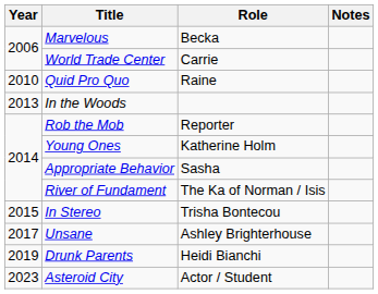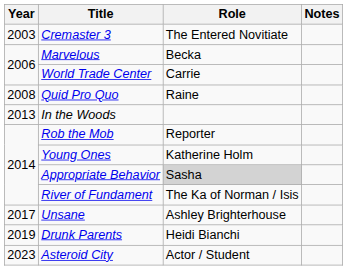+ row: 2003 | Cremaster 3 | The Entered Novitiate
Quid Pro Quo | Year: 2010 -> 2008
Appropriate Behavior | Role: no background -> lightgrey background
- row: 2015 | In Stereo | Trisha Bontecou
